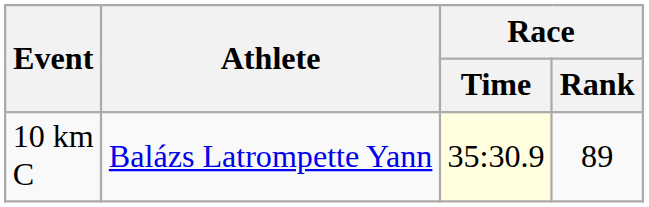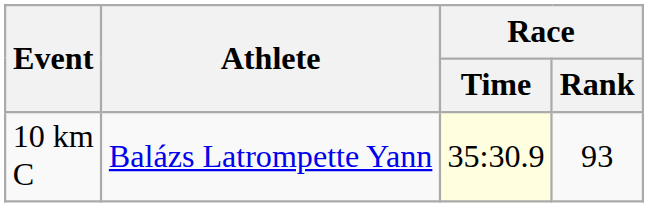10 km C | Race / Rank: 89 -> 93
